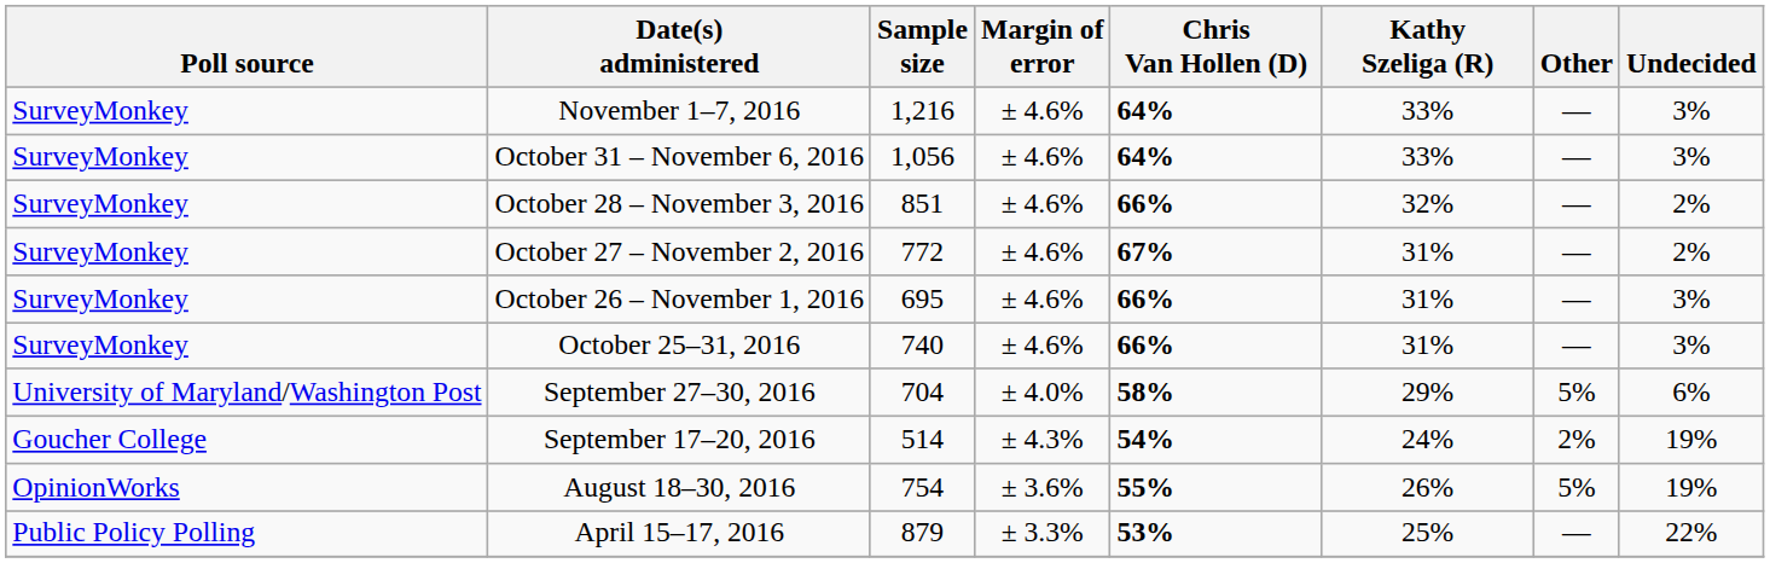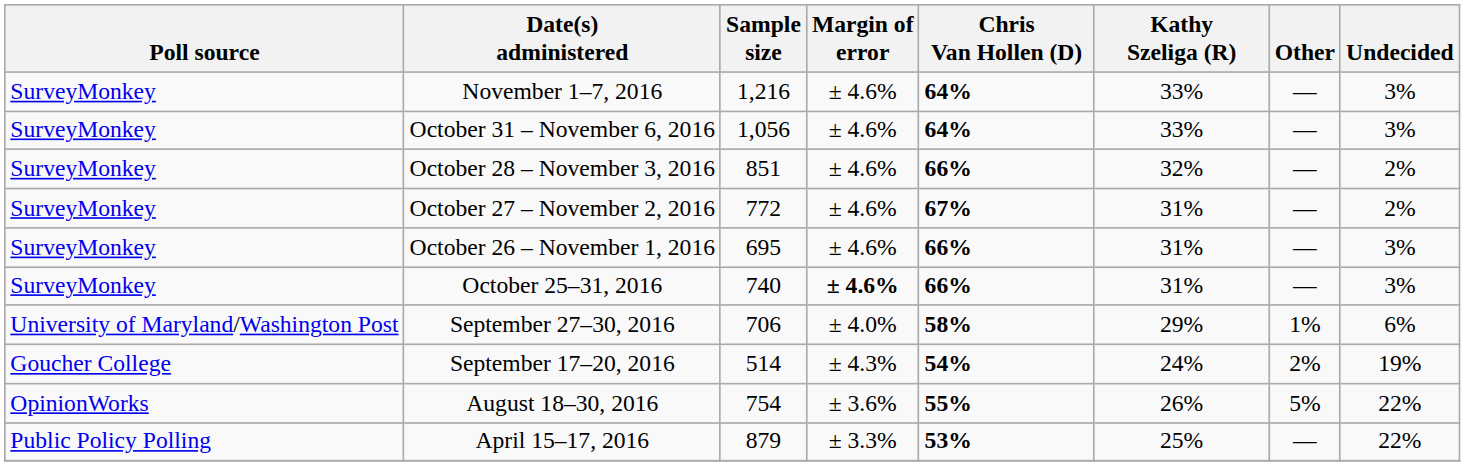October 25–31, 2016 | Margin of error: normal -> bold
September 27–30, 2016 | Sample size: 704 -> 706
September 27–30, 2016 | Other: 5% -> 1%
August 18–30, 2016 | Undecided: 19% -> 22%
